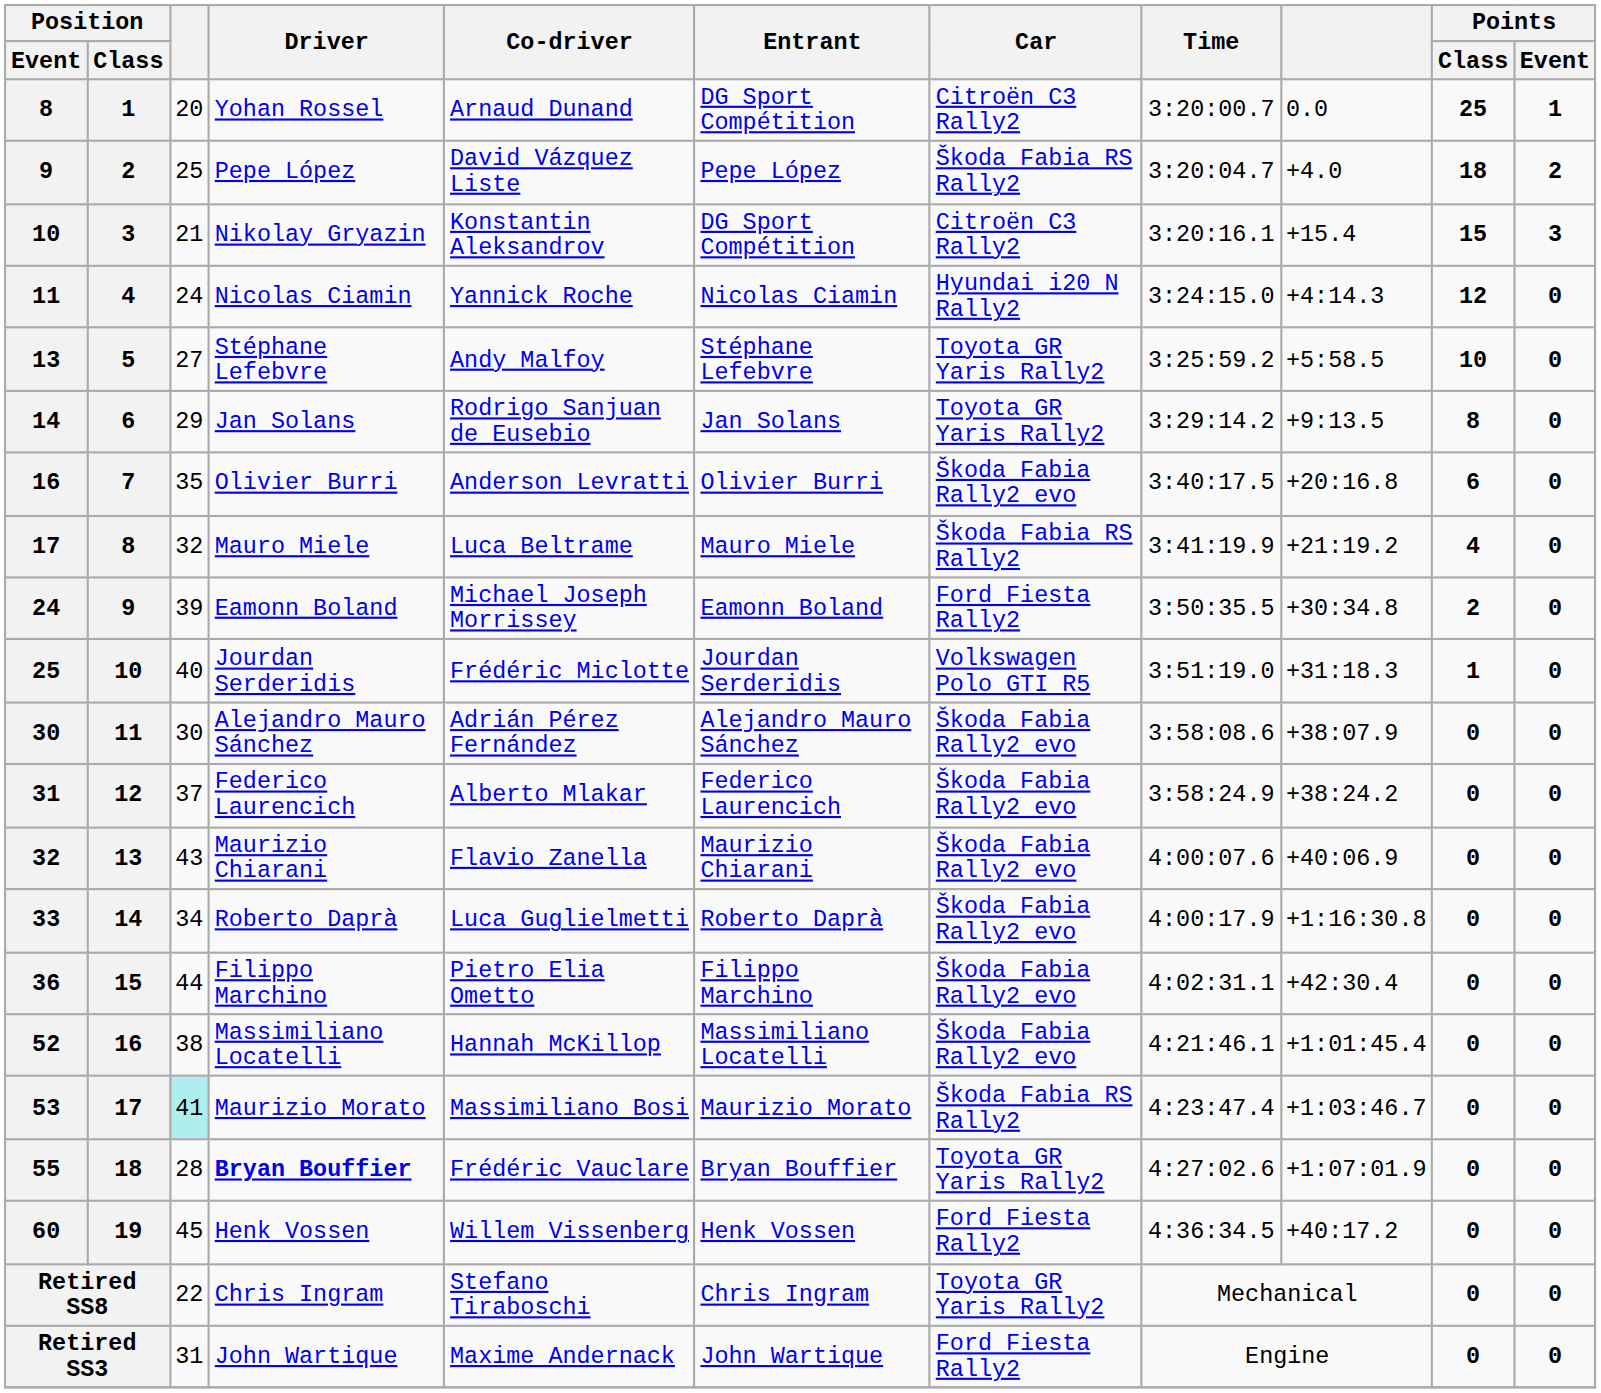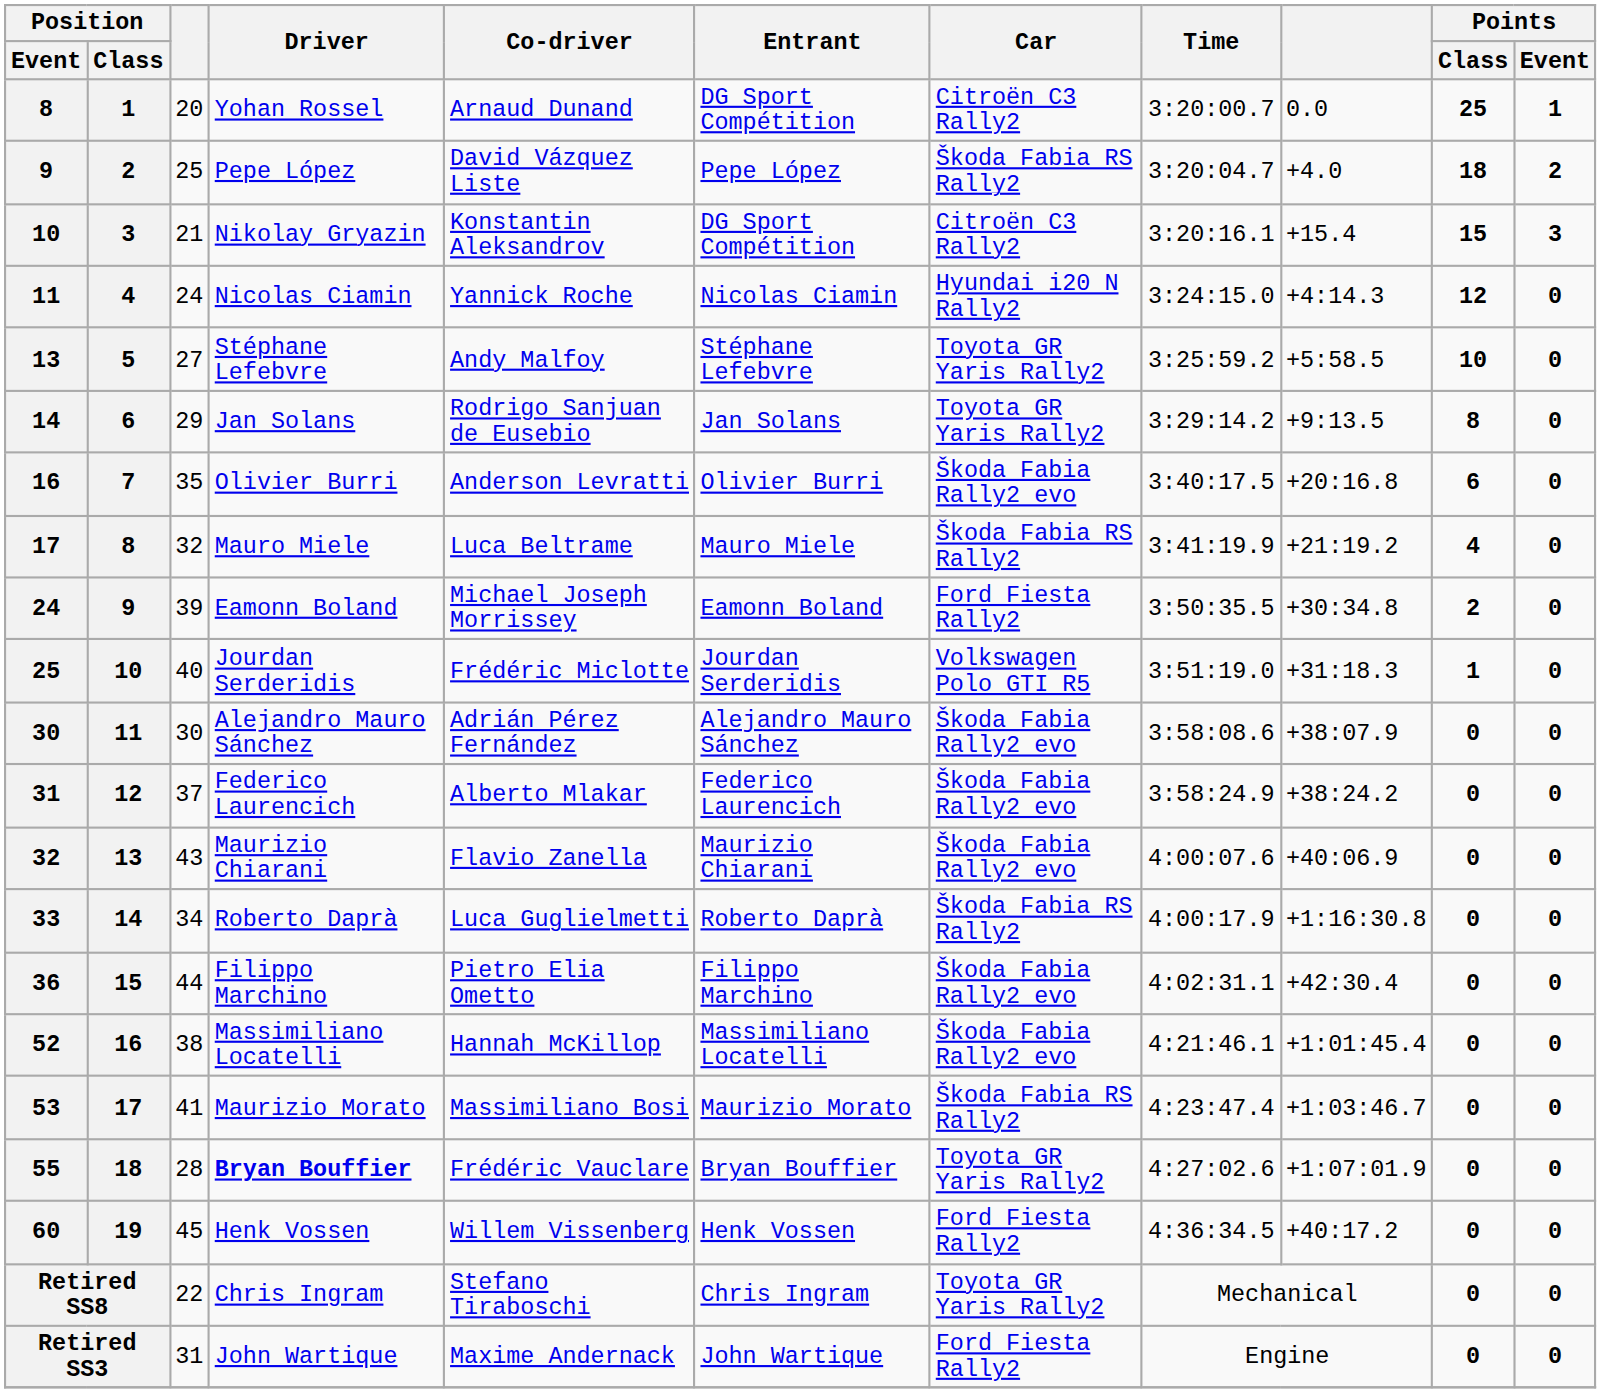33 | Car: Škoda Fabia Rally2 evo -> Škoda Fabia RS Rally2
53 | column 3: paleturquoise background -> no background
